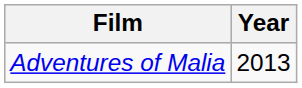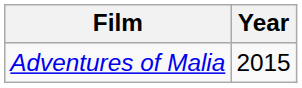Adventures of Malia | Year: 2013 -> 2015
